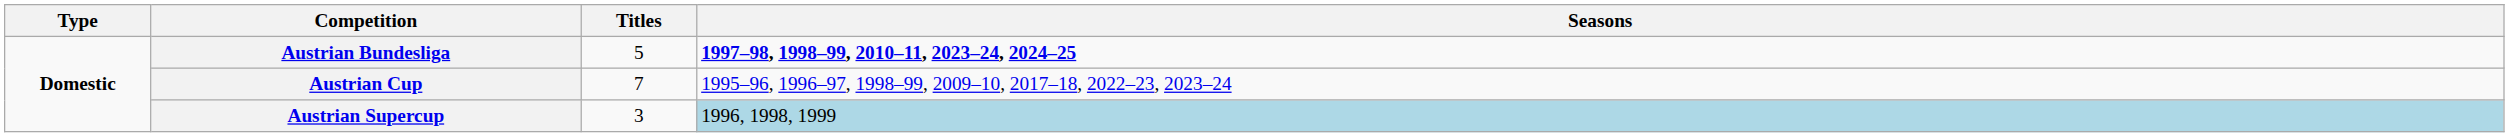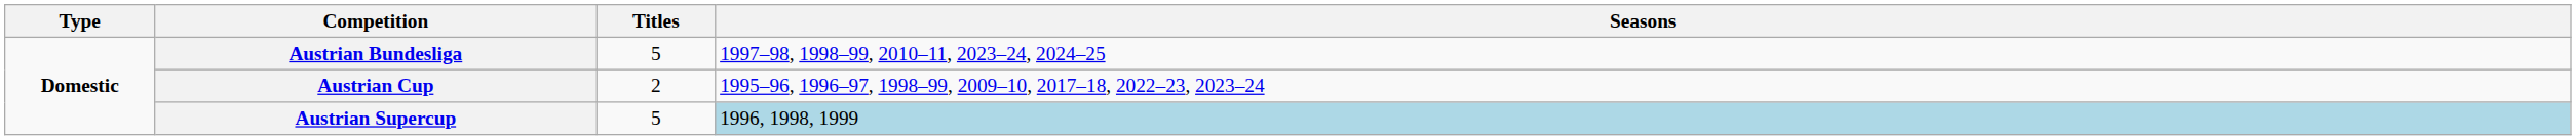Austrian Bundesliga | Seasons: bold -> normal
Austrian Cup | Titles: 7 -> 2
Austrian Supercup | Titles: 3 -> 5
